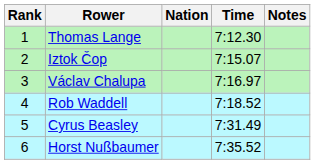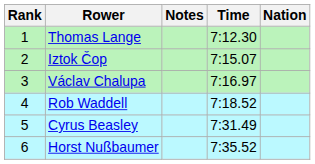columns swapped: Nation <-> Notes
